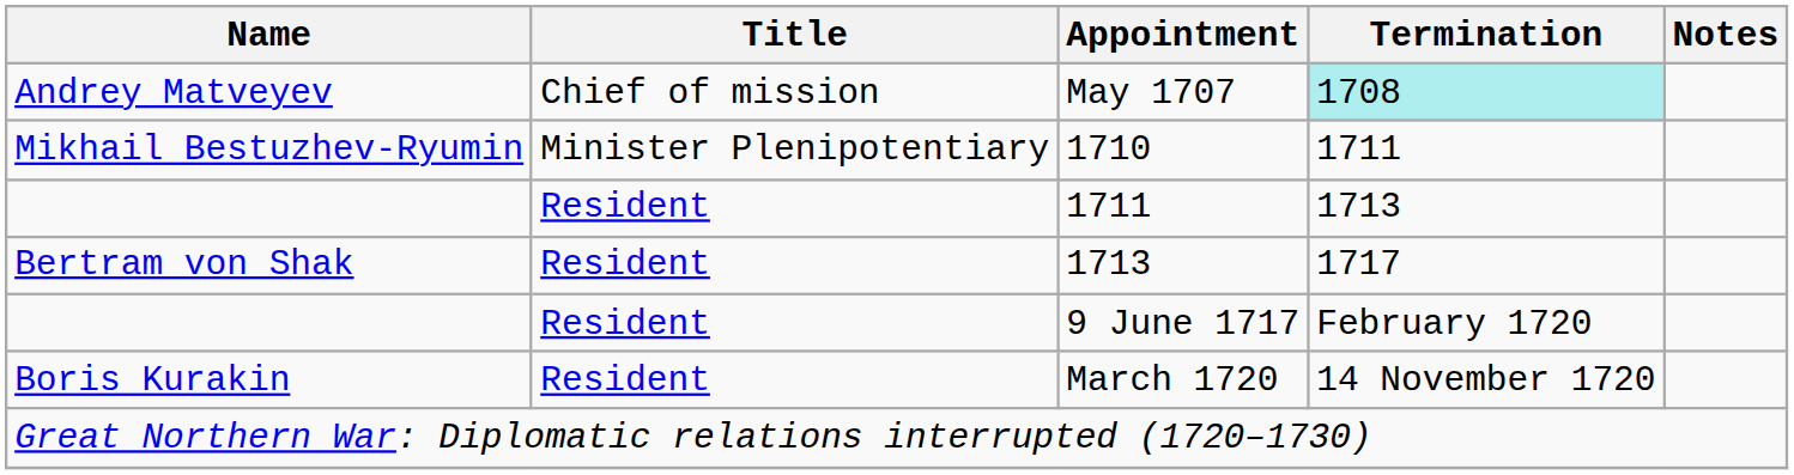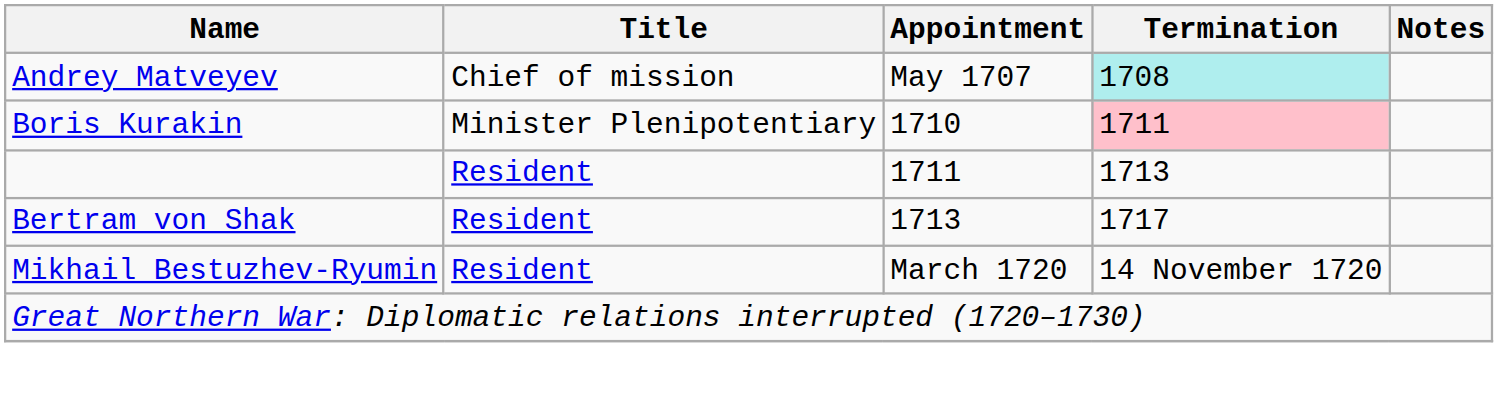1710 | Name: Mikhail Bestuzhev-Ryumin -> Boris Kurakin
1710 | Termination: no background -> pink background
- row: Resident | 9 June 1717 | February 1720
March 1720 | Name: Boris Kurakin -> Mikhail Bestuzhev-Ryumin
